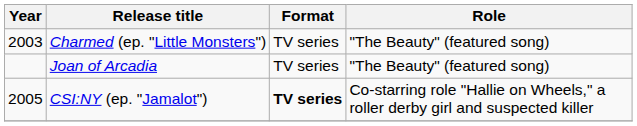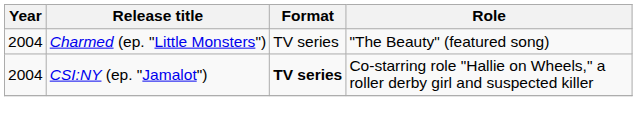Charmed (ep. "Little Monsters") | Year: 2003 -> 2004
- row: Joan of Arcadia | TV series | "The Beauty" (featured song)
CSI:NY (ep. "Jamalot") | Year: 2005 -> 2004
